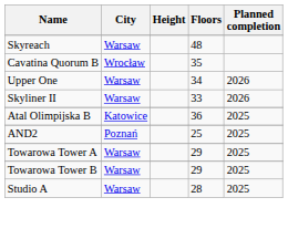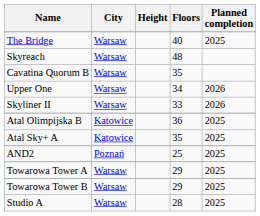+ row: The Bridge | Warsaw | 40 | 2025
Cavatina Quorum B | City: Wrocław -> Warsaw
+ row: Atal Sky+ A | Katowice | 35 | 2025
